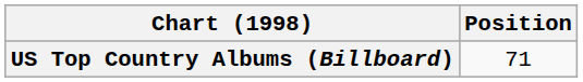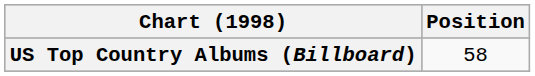US Top Country Albums (Billboard) | Position: 71 -> 58
